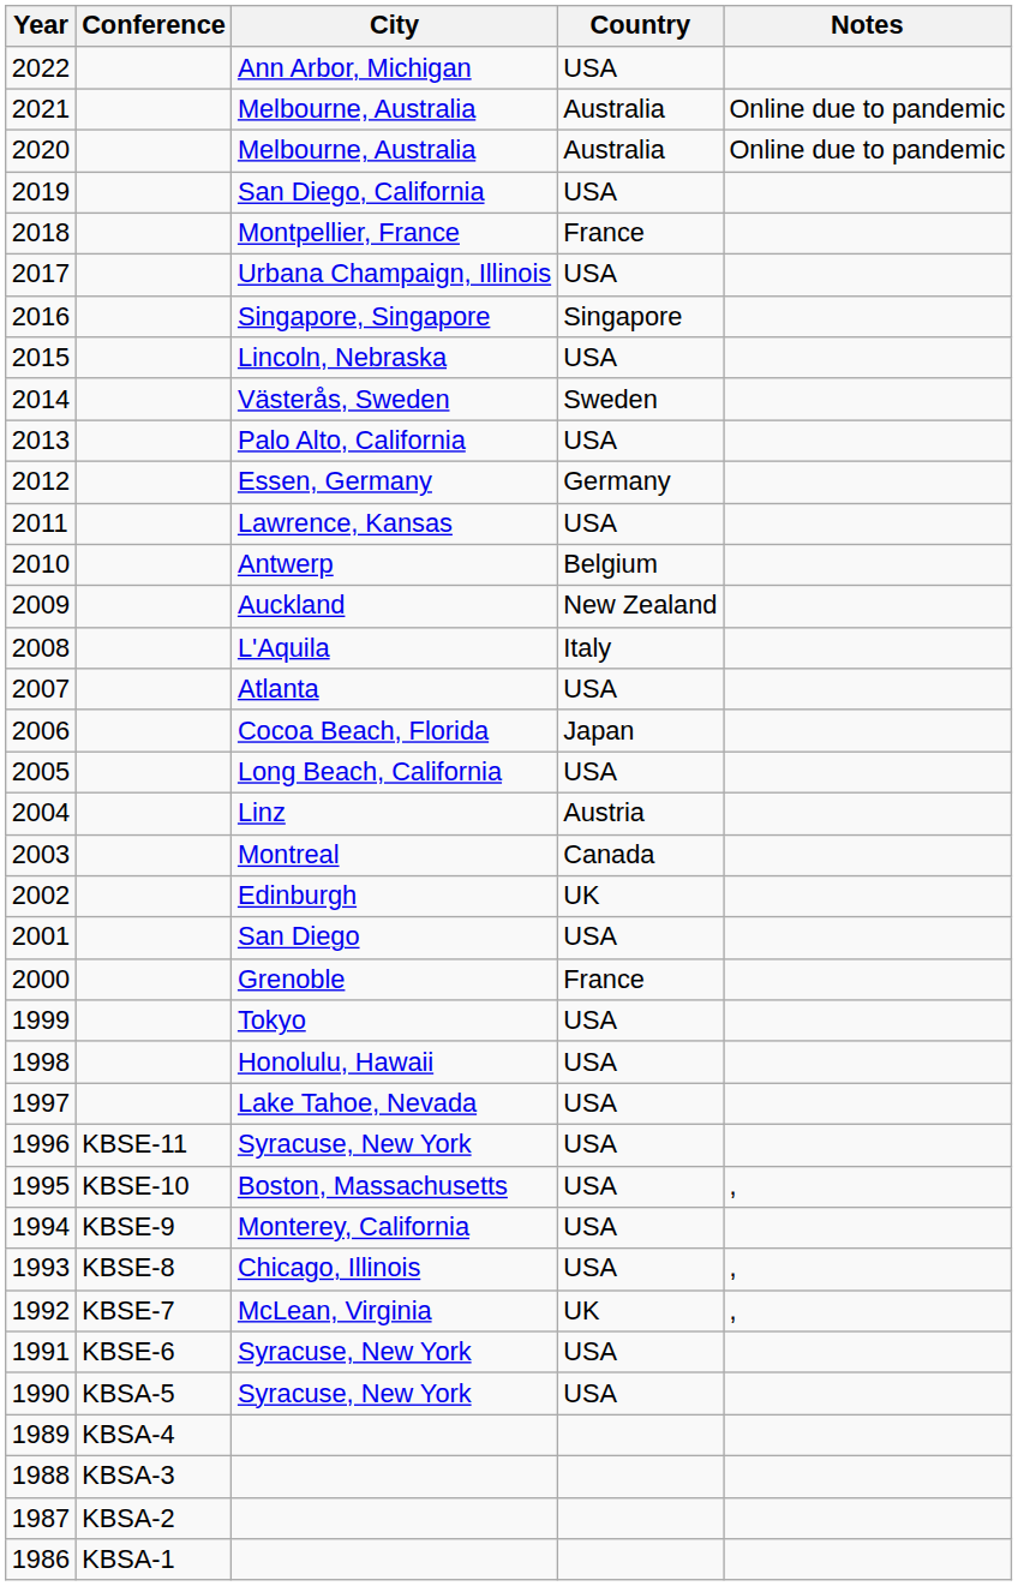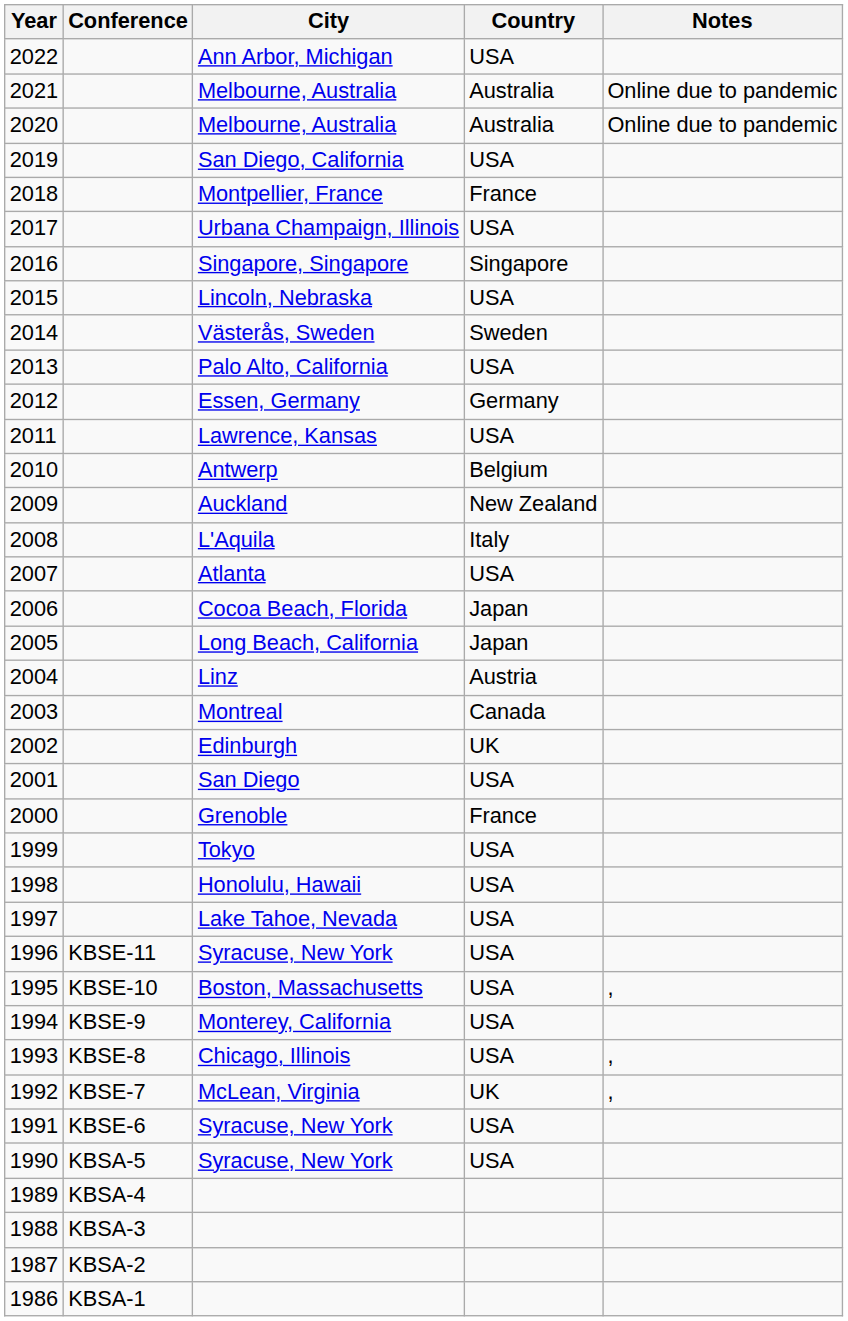2005 | Country: USA -> Japan
